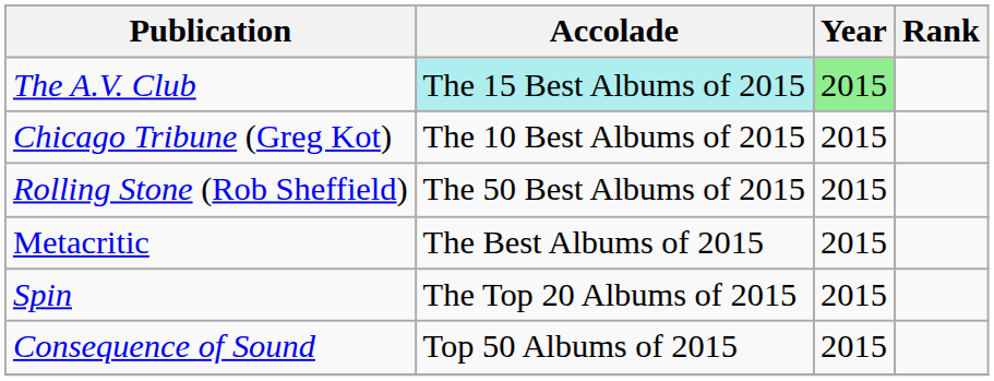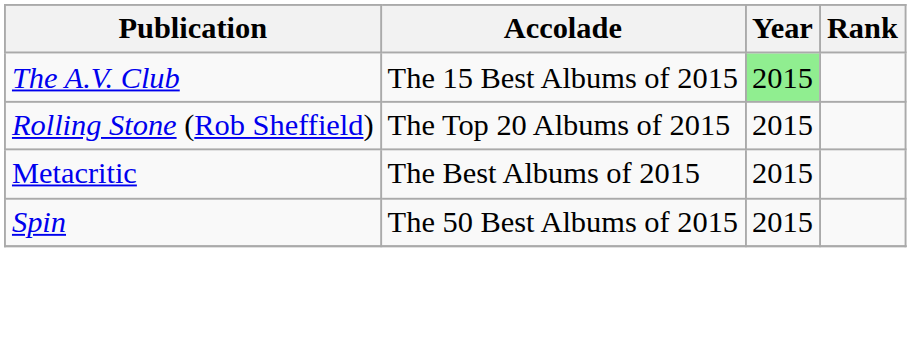The A.V. Club | Accolade: paleturquoise background -> no background
- row: Chicago Tribune (Greg Kot) | The 10 Best Albums of 2015 | 2015
Rolling Stone (Rob Sheffield) | Accolade: The 50 Best Albums of 2015 -> The Top 20 Albums of 2015
Spin | Accolade: The Top 20 Albums of 2015 -> The 50 Best Albums of 2015
- row: Consequence of Sound | Top 50 Albums of 2015 | 2015
